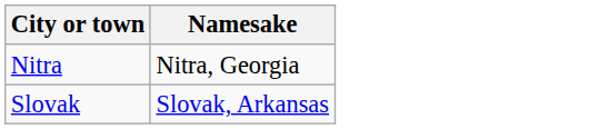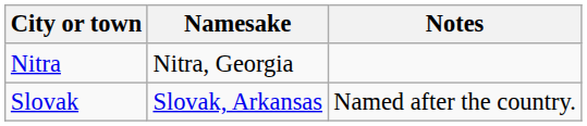+ column: Notes | Named after the country.
